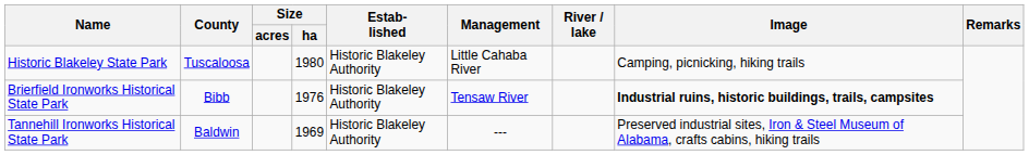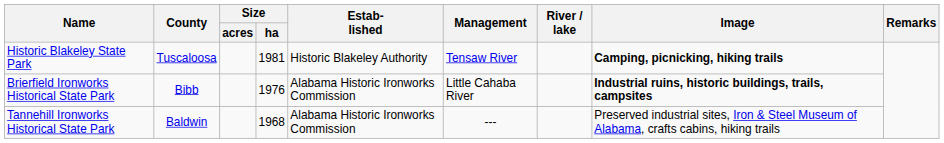Historic Blakeley State Park | Size / ha: 1980 -> 1981
Historic Blakeley State Park | Management: Little Cahaba River -> Tensaw River
Historic Blakeley State Park | Image: normal -> bold
Brierfield Ironworks Historical State Park | Estab- lished: Historic Blakeley Authority -> Alabama Historic Ironworks Commission
Brierfield Ironworks Historical State Park | Management: Tensaw River -> Little Cahaba River
Tannehill Ironworks Historical State Park | Size / ha: 1969 -> 1968
Tannehill Ironworks Historical State Park | Estab- lished: Historic Blakeley Authority -> Alabama Historic Ironworks Commission
